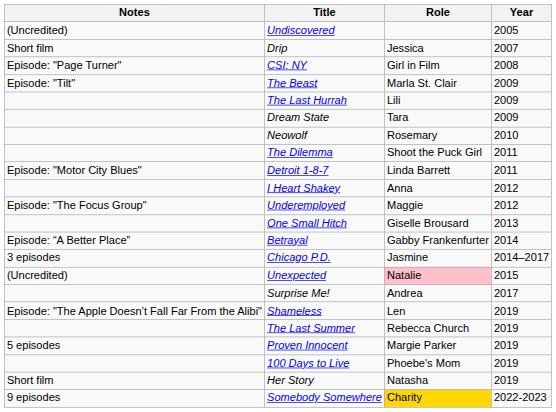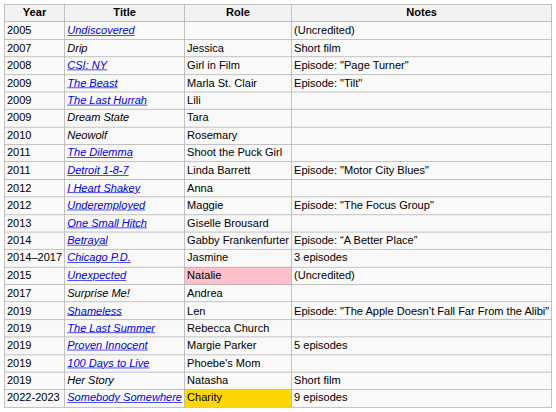columns swapped: Year <-> Notes
